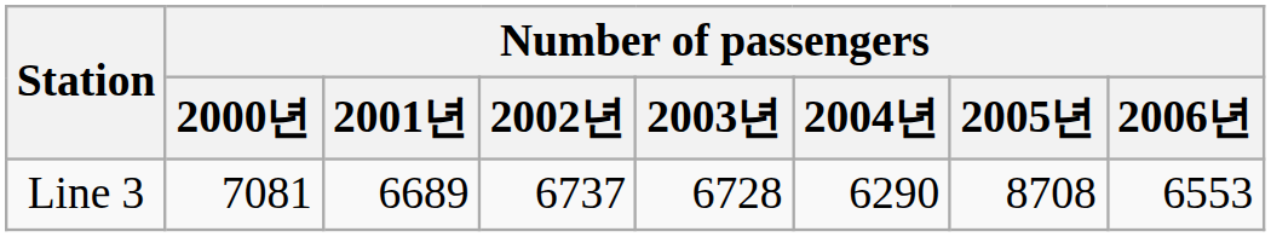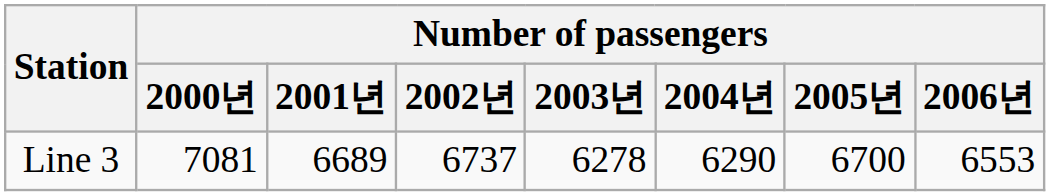Line 3 | Number of passengers / 2003년: 6728 -> 6278
Line 3 | Number of passengers / 2005년: 8708 -> 6700
